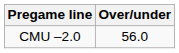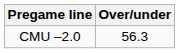CMU –2.0 | Over/under: 56.0 -> 56.3
